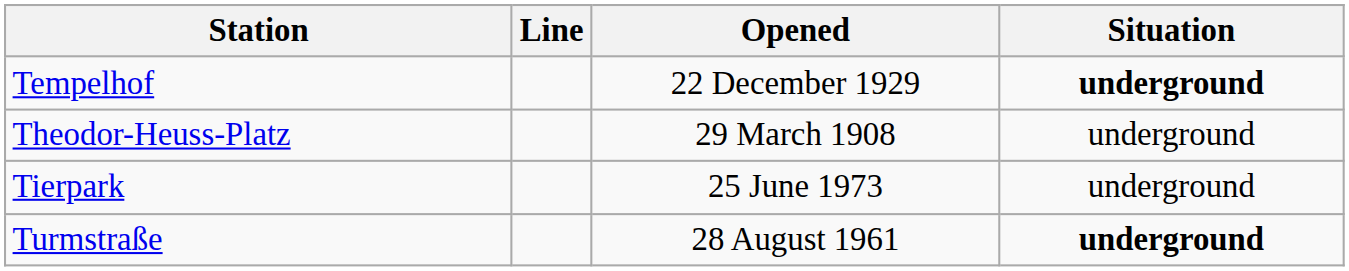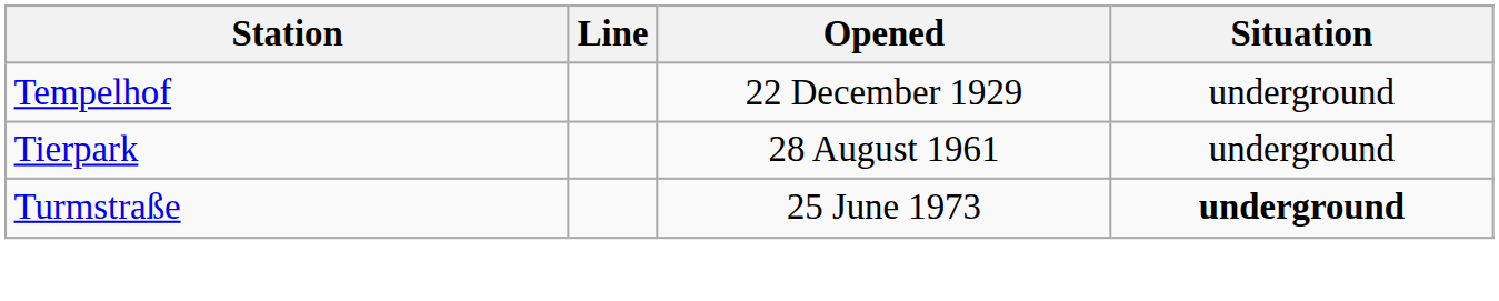Tempelhof | Situation: bold -> normal
- row: Theodor-Heuss-Platz | 29 March 1908 | underground
Tierpark | Opened: 25 June 1973 -> 28 August 1961
Turmstraße | Opened: 28 August 1961 -> 25 June 1973
